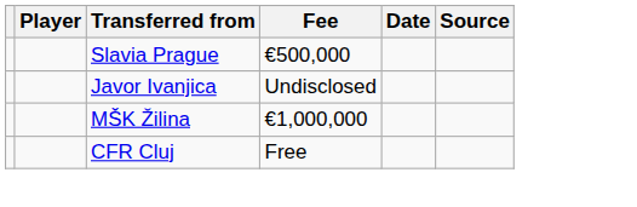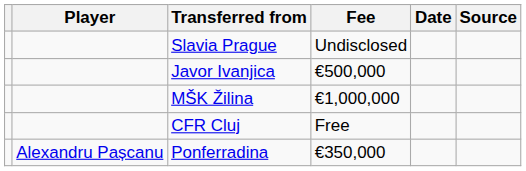Slavia Prague | Fee: €500,000 -> Undisclosed
Javor Ivanjica | Fee: Undisclosed -> €500,000
+ row: Alexandru Pașcanu | Ponferradina | €350,000
